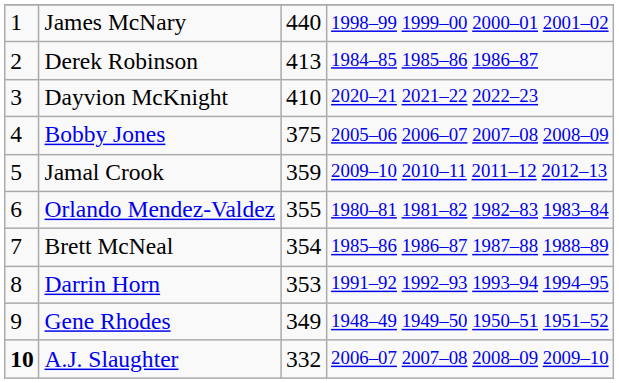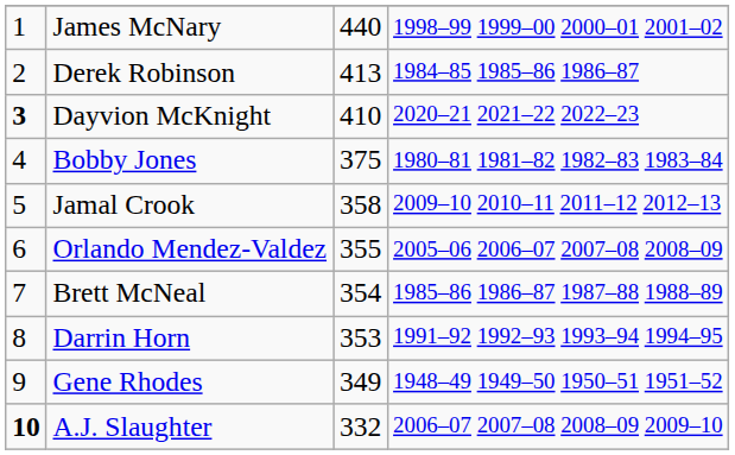Dayvion McKnight | column 1: normal -> bold
Bobby Jones | column 4: 2005–06 2006–07 2007–08 2008–09 -> 1980–81 1981–82 1982–83 1983–84
Jamal Crook | column 3: 359 -> 358
Orlando Mendez-Valdez | column 4: 1980–81 1981–82 1982–83 1983–84 -> 2005–06 2006–07 2007–08 2008–09
